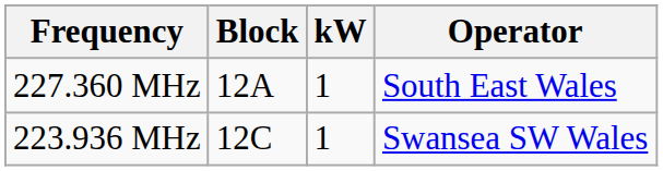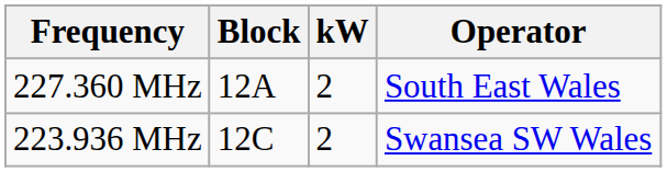227.360 MHz | kW: 1 -> 2
223.936 MHz | kW: 1 -> 2
